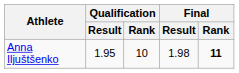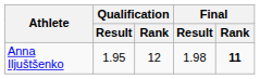Anna Iljuštšenko | Qualification / Rank: 10 -> 12
